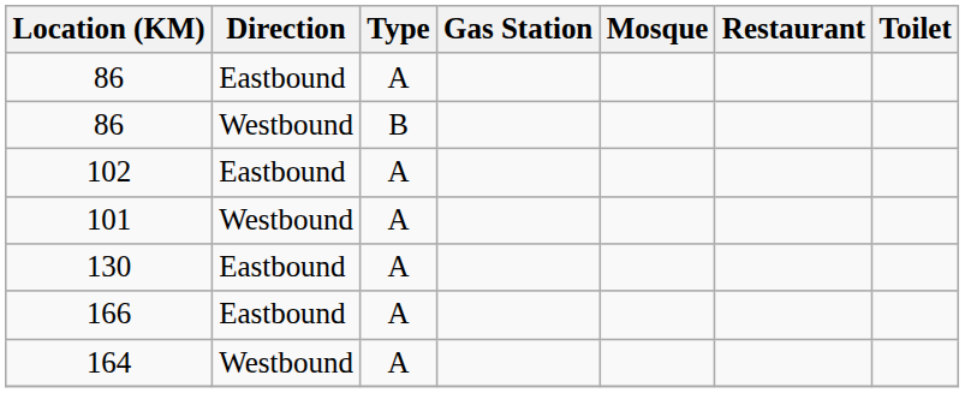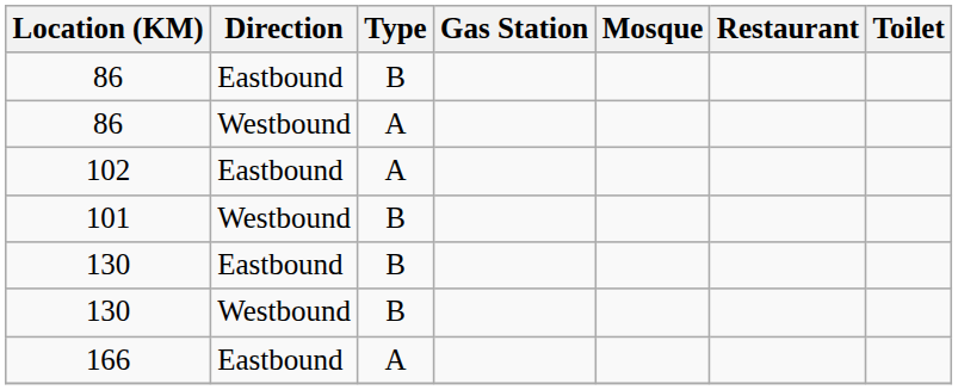86 / Eastbound | Type: A -> B
86 / Westbound | Type: B -> A
101 | Type: A -> B
130 / Eastbound | Type: A -> B
+ row: 130 | Westbound | B
- row: 164 | Westbound | A
